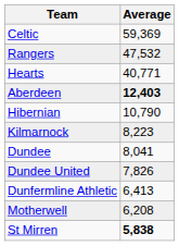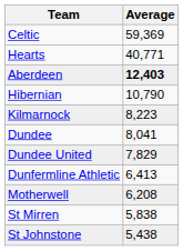- row: Rangers | 47,532
Dundee United | Average: 7,826 -> 7,829
St Mirren | Average: bold -> normal
+ row: St Johnstone | 5,438
